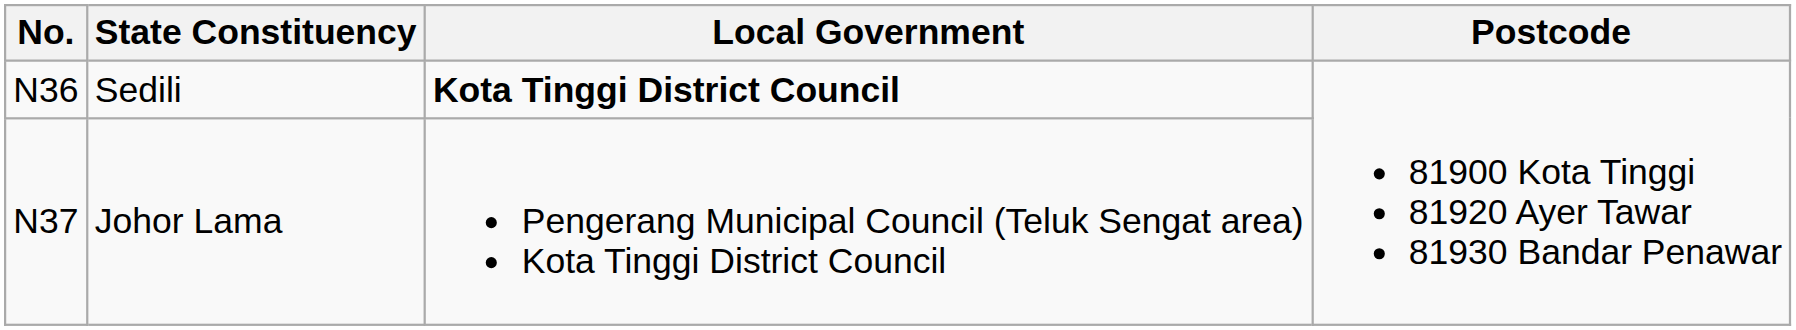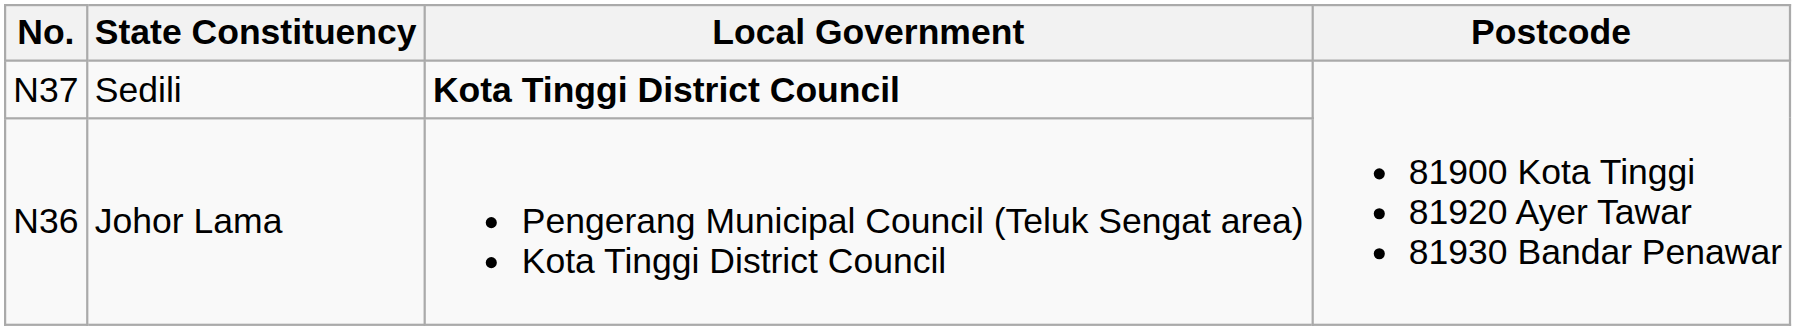Sedili | No.: N36 -> N37
Johor Lama | No.: N37 -> N36
